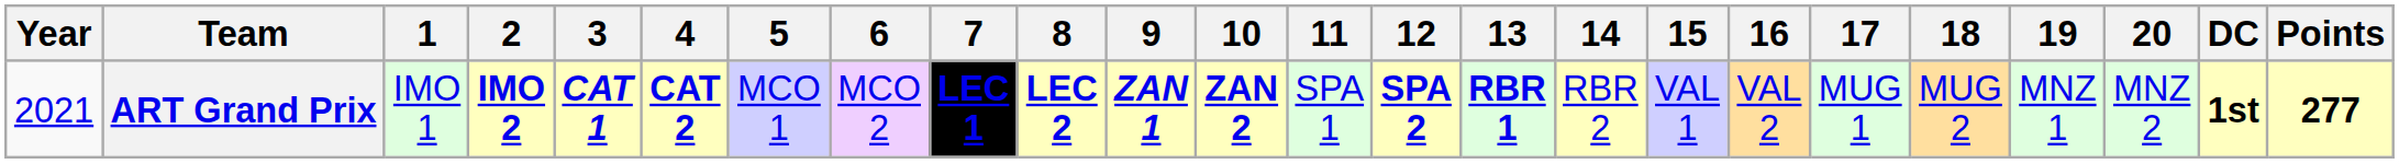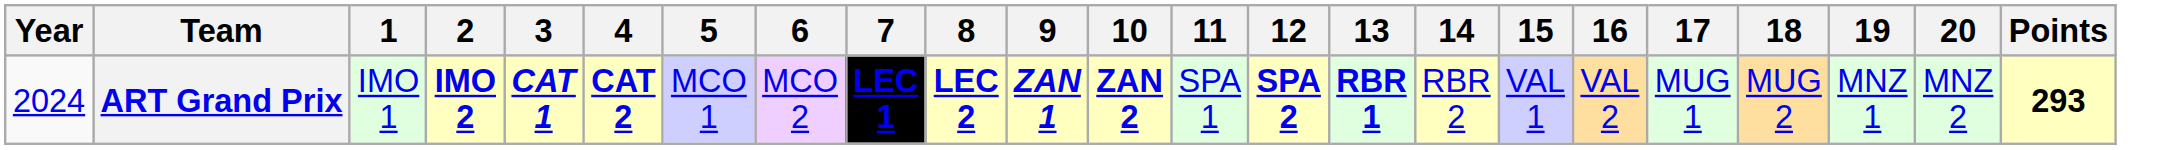- column: DC | 1st
ART Grand Prix | Year: 2021 -> 2024
ART Grand Prix | Points: 277 -> 293
